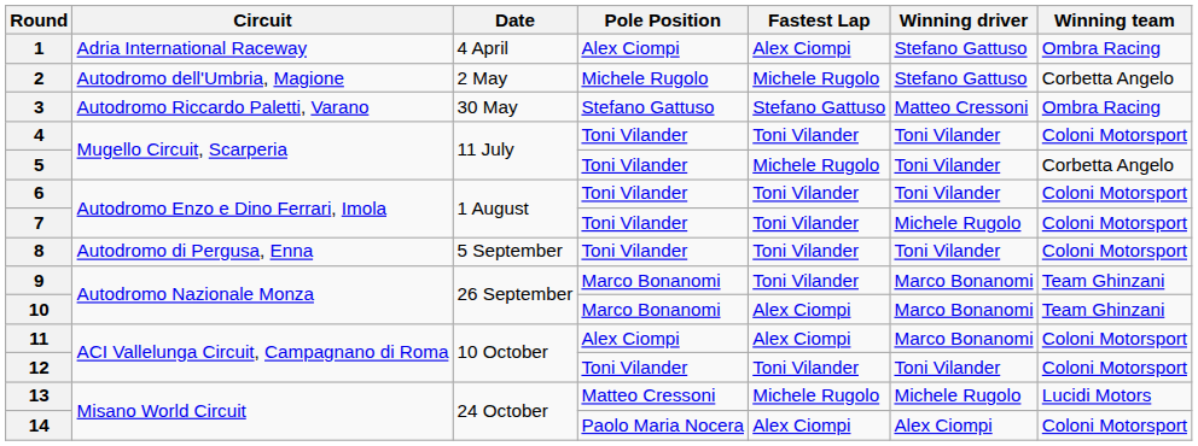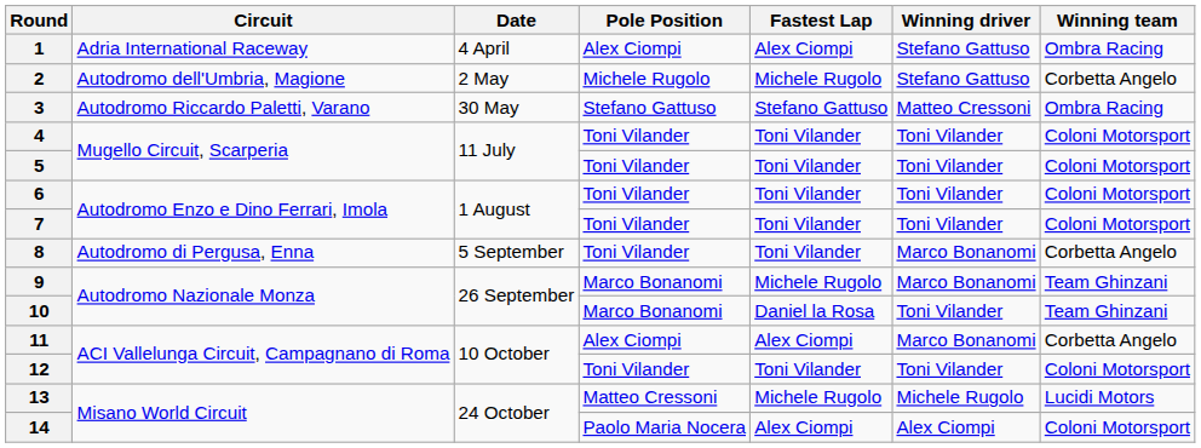5 | Fastest Lap: Michele Rugolo -> Toni Vilander
5 | Winning team: Corbetta Angelo -> Coloni Motorsport
7 | Winning driver: Michele Rugolo -> Toni Vilander
8 | Winning driver: Toni Vilander -> Marco Bonanomi
8 | Winning team: Coloni Motorsport -> Corbetta Angelo
9 | Fastest Lap: Toni Vilander -> Michele Rugolo
10 | Fastest Lap: Alex Ciompi -> Daniel la Rosa
10 | Winning driver: Marco Bonanomi -> Toni Vilander
11 | Winning team: Coloni Motorsport -> Corbetta Angelo
